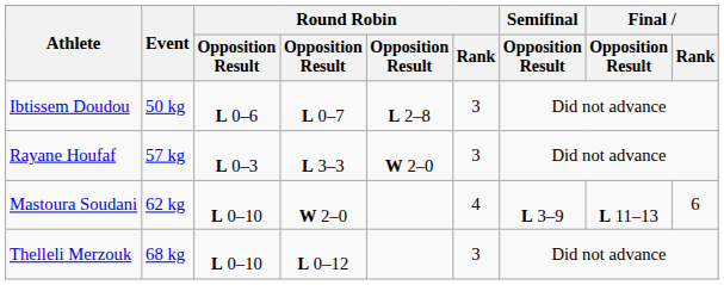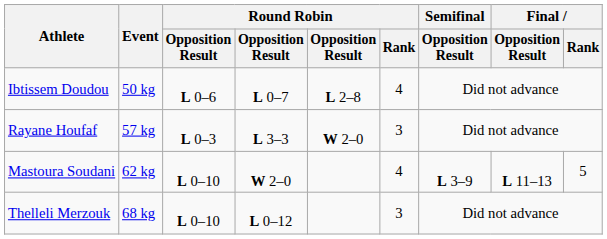Ibtissem Doudou | Round Robin / Rank: 3 -> 4
Mastoura Soudani | Final / Rank: 6 -> 5
